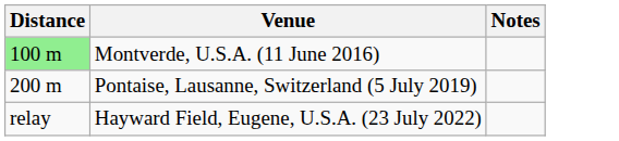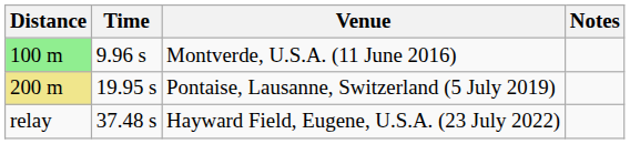+ column: Time | 9.96 s | 19.95 s | 37.48 s
Pontaise, Lausanne, Switzerland (5 July 2019) | Distance: no background -> khaki background
